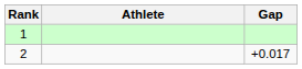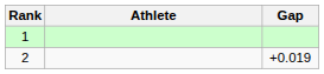2 | Gap: +0.017 -> +0.019
